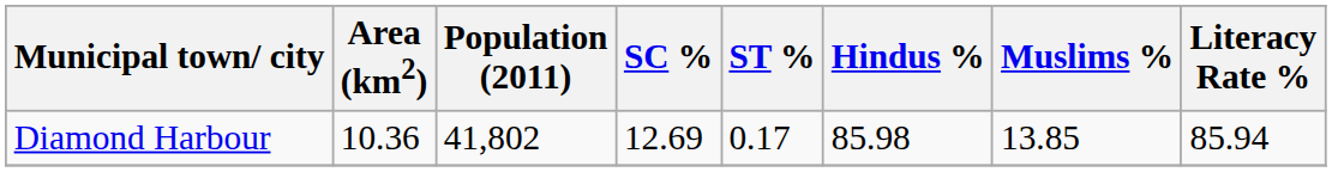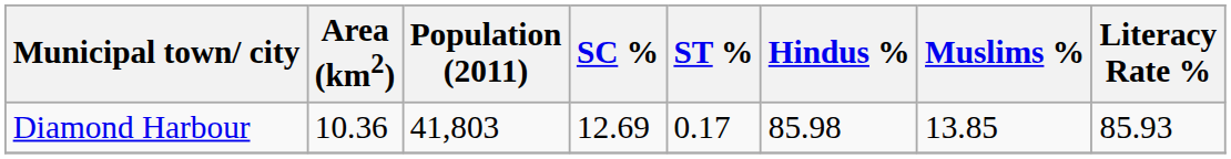Diamond Harbour | Population (2011): 41,802 -> 41,803
Diamond Harbour | Literacy Rate %: 85.94 -> 85.93
